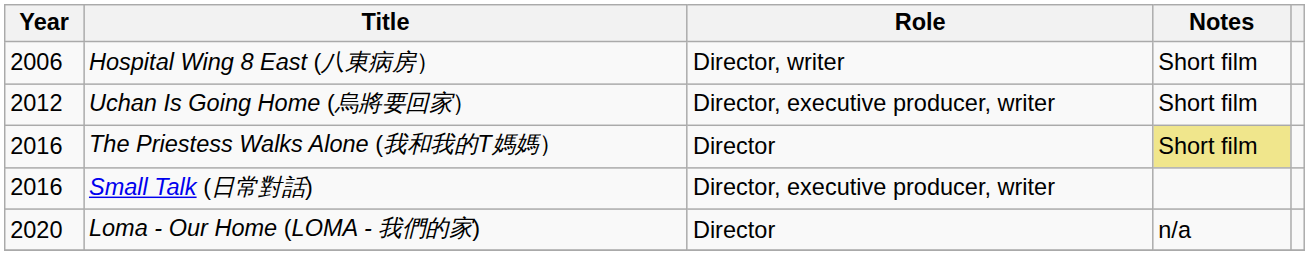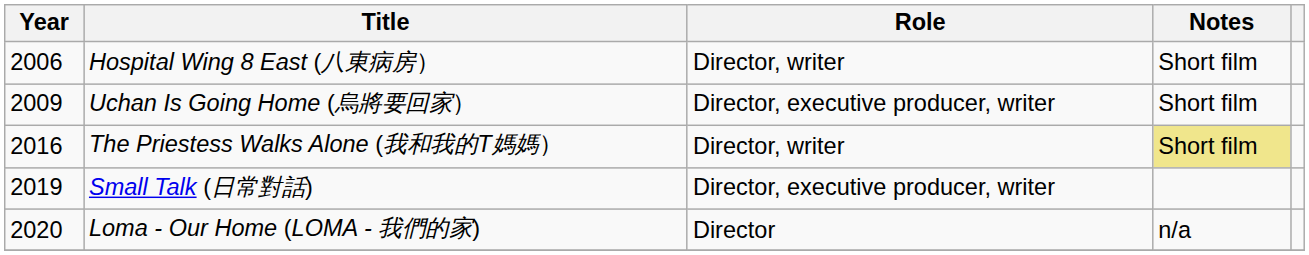Uchan Is Going Home (烏將要回家） | Year: 2012 -> 2009
The Priestess Walks Alone (我和我的T媽媽） | Role: Director -> Director, writer
Small Talk (日常對話) | Year: 2016 -> 2019
